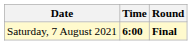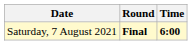columns swapped: Time <-> Round
